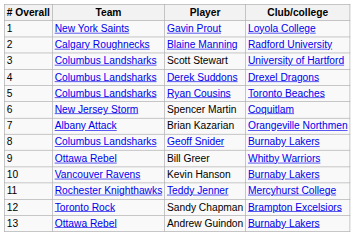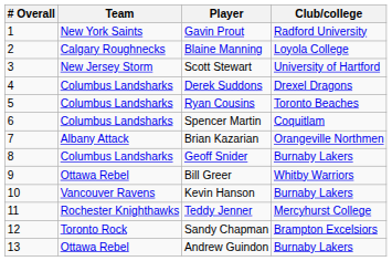Gavin Prout | Club/college: Loyola College -> Radford University
Blaine Manning | Club/college: Radford University -> Loyola College
Scott Stewart | Team: Columbus Landsharks -> New Jersey Storm
Spencer Martin | Team: New Jersey Storm -> Columbus Landsharks
